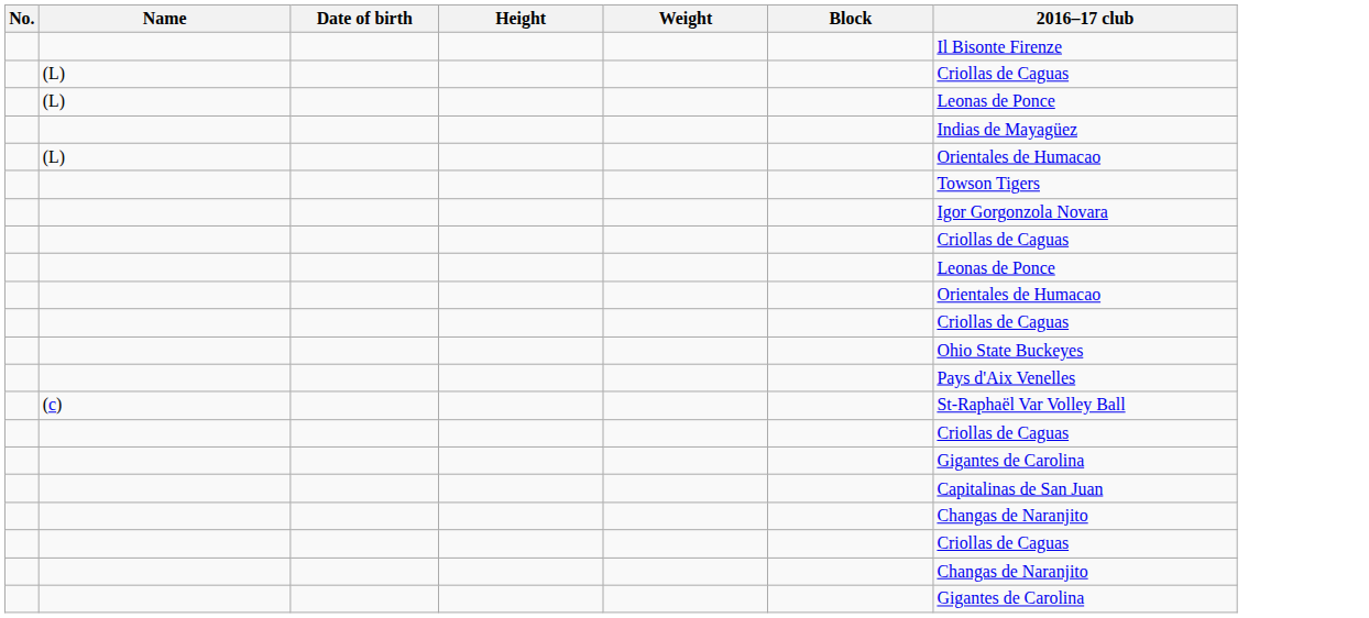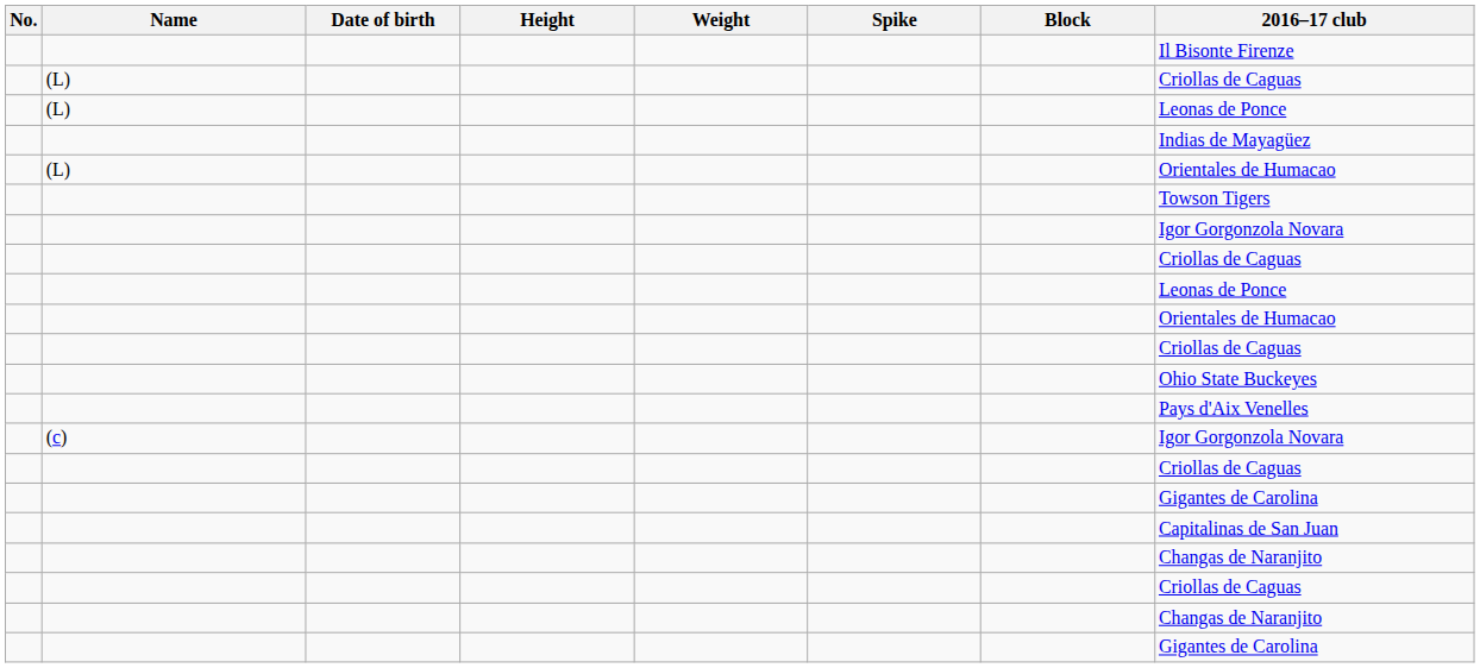+ column: Spike
(c) | 2016–17 club: St-Raphaël Var Volley Ball -> Igor Gorgonzola Novara
